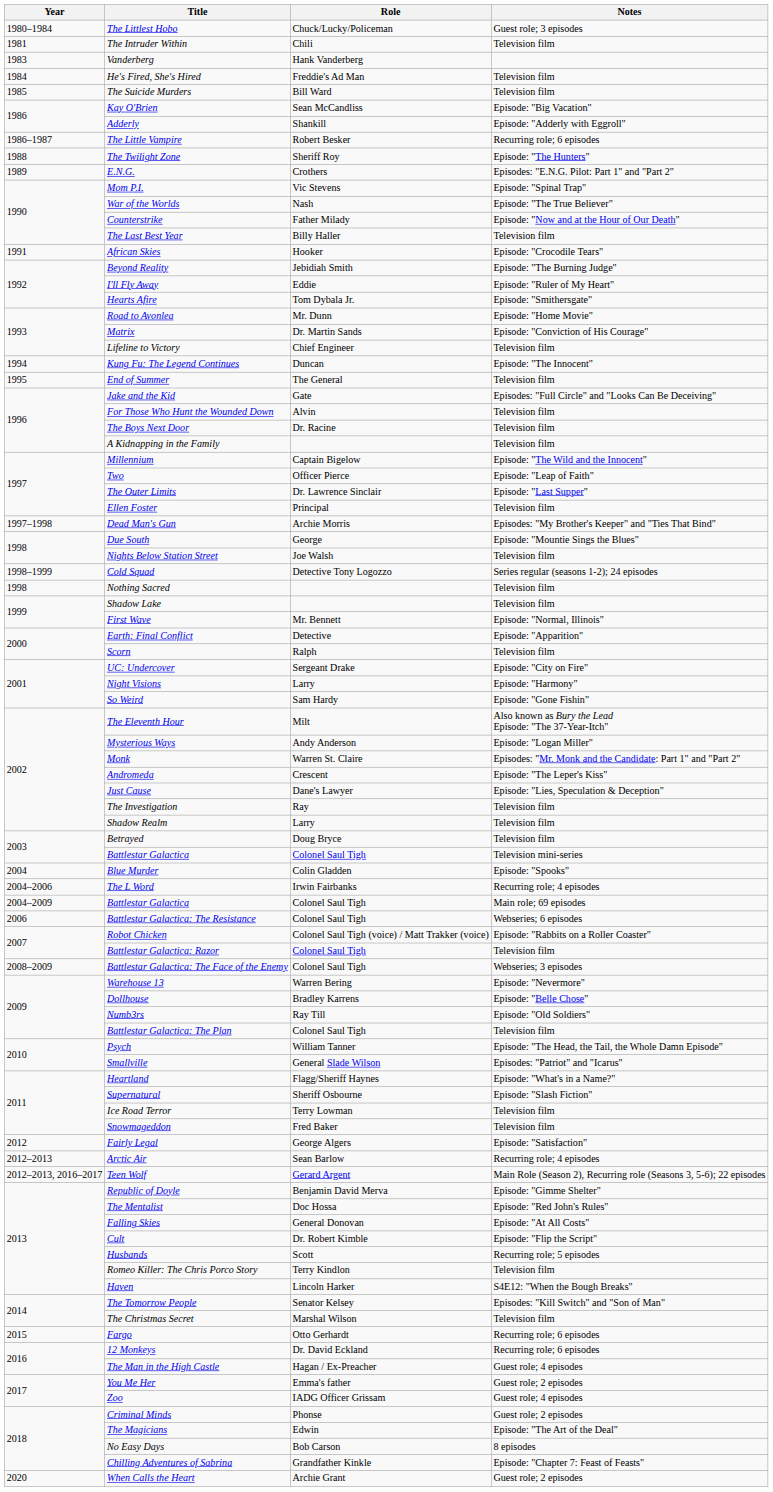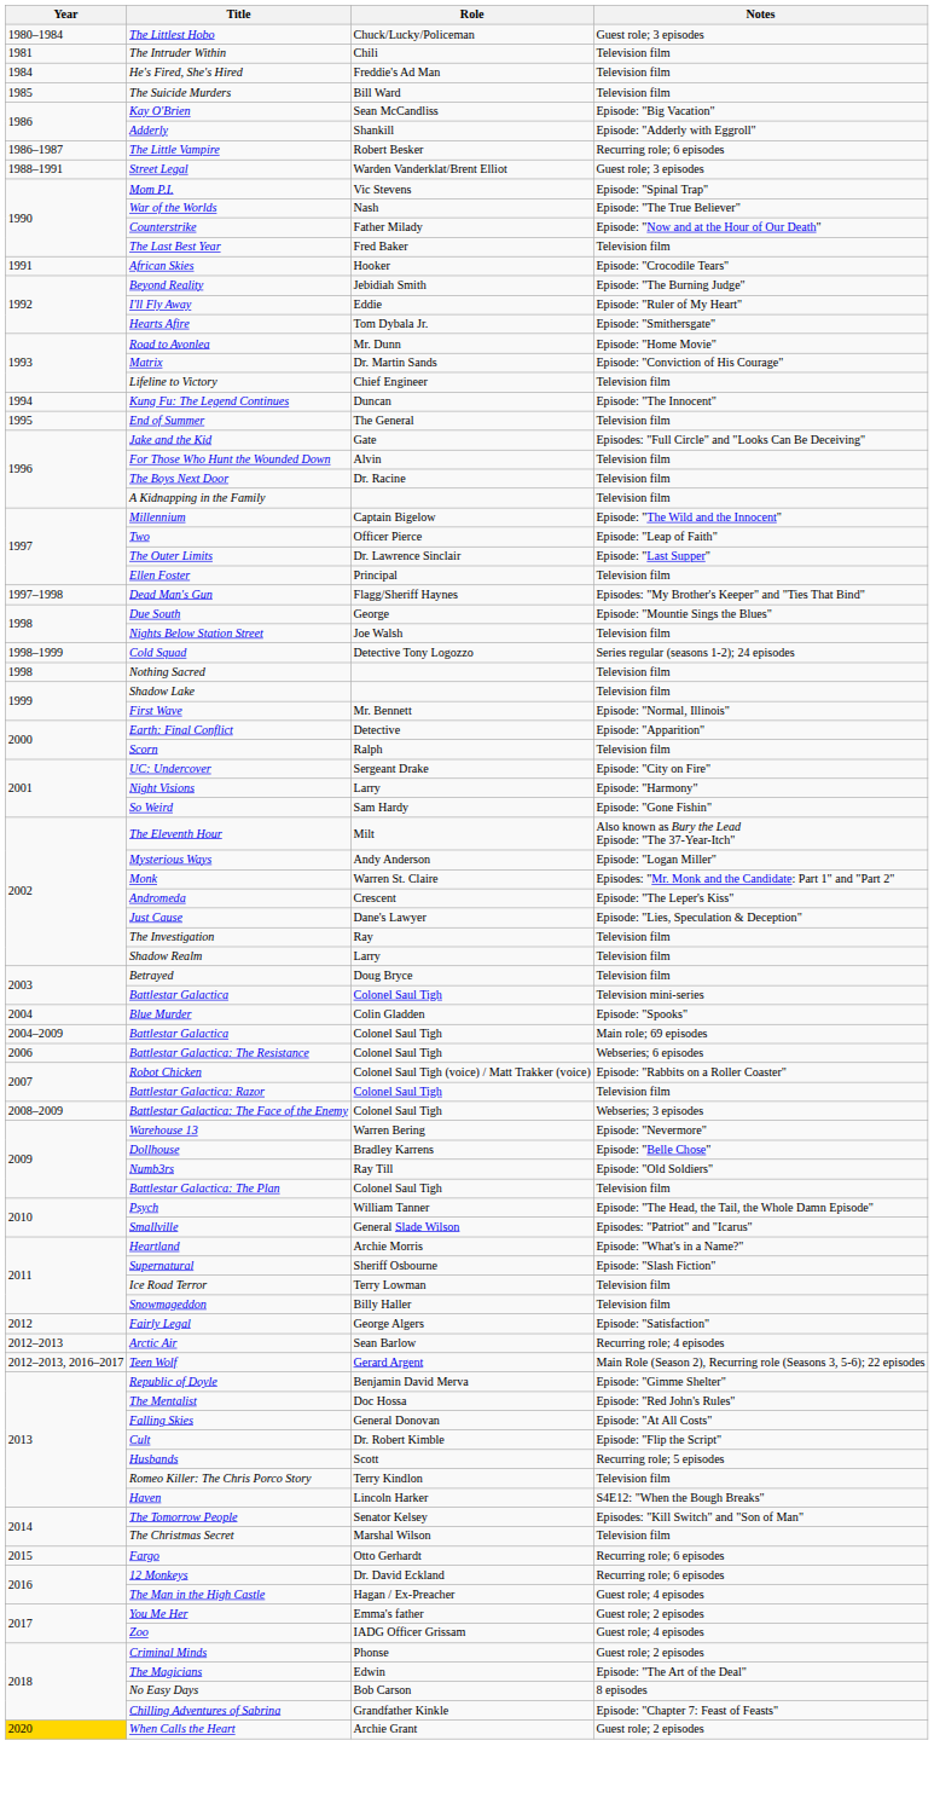- row: 1983 | Vanderberg | Hank Vanderberg
- row: 1988 | The Twilight Zone | Sheriff Roy | Episode: "The Hunters"
+ row: 1988–1991 | Street Legal | Warden Vanderklat/Brent Elliot | Guest role; 3 episodes
- row: 1989 | E.N.G. | Crothers | Episodes: "E.N.G. Pilot: Part 1" and "Part 2"
The Last Best Year | Role: Billy Haller -> Fred Baker
Dead Man's Gun | Role: Archie Morris -> Flagg/Sheriff Haynes
- row: 2004–2006 | The L Word | Irwin Fairbanks | Recurring role; 4 episodes
Heartland | Role: Flagg/Sheriff Haynes -> Archie Morris
Snowmageddon | Role: Fred Baker -> Billy Haller
When Calls the Heart | Year: no background -> gold background
